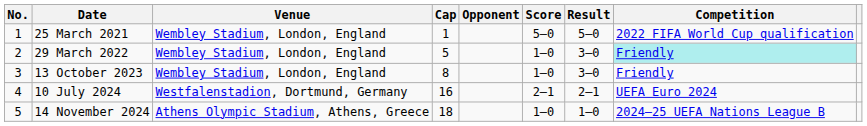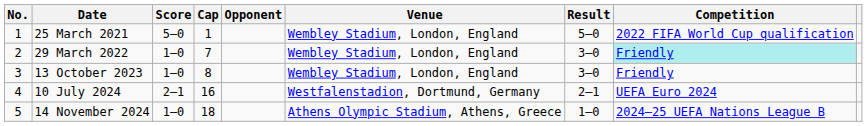columns swapped: Venue <-> Score
29 March 2022 | Cap: 5 -> 7
